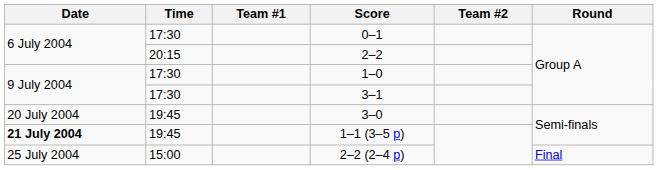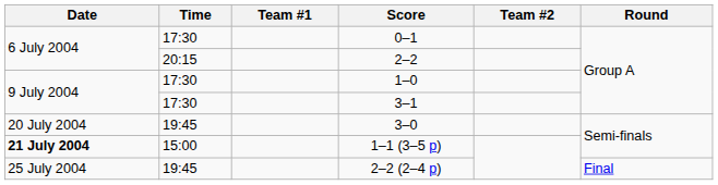1–1 (3–5 p) | Time: 19:45 -> 15:00
2–2 (2–4 p) | Time: 15:00 -> 19:45
